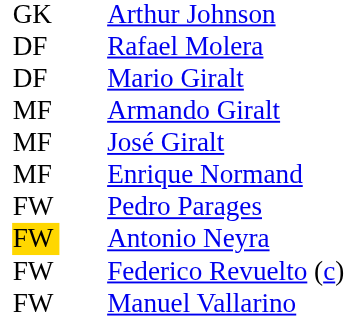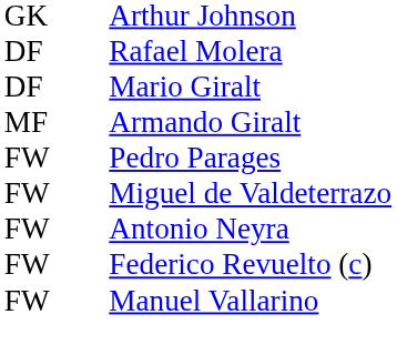- row: MF | José Giralt
- row: MF | Enrique Normand
+ row: FW | Miguel de Valdeterrazo
Antonio Neyra | column 1: gold background -> no background
